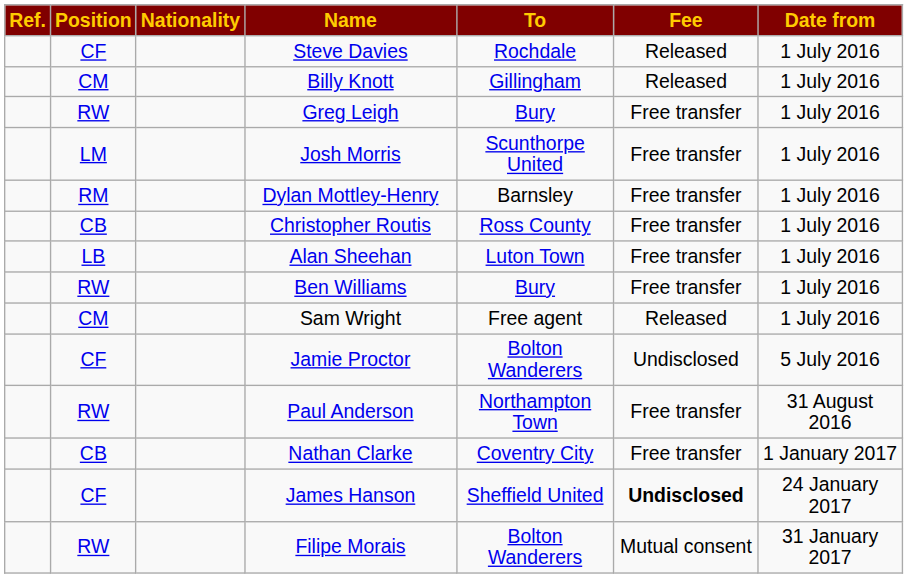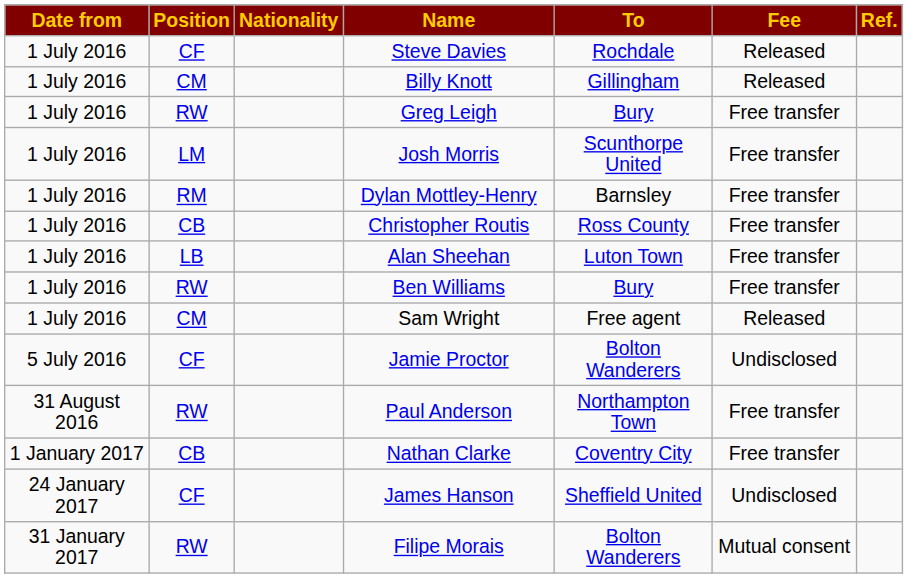columns swapped: Date from <-> Ref.
James Hanson | Fee: bold -> normal
